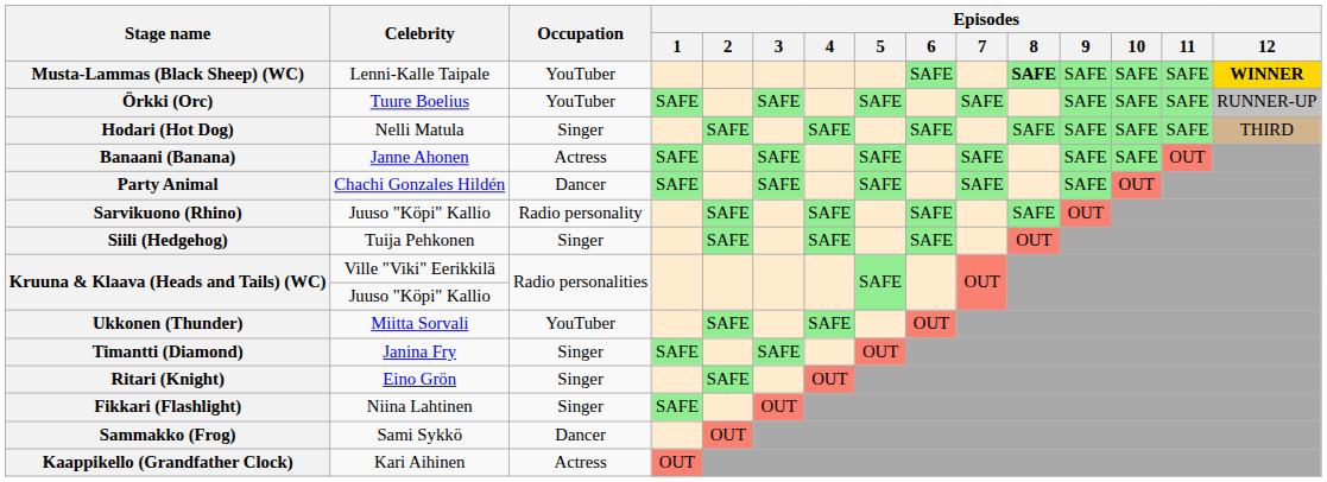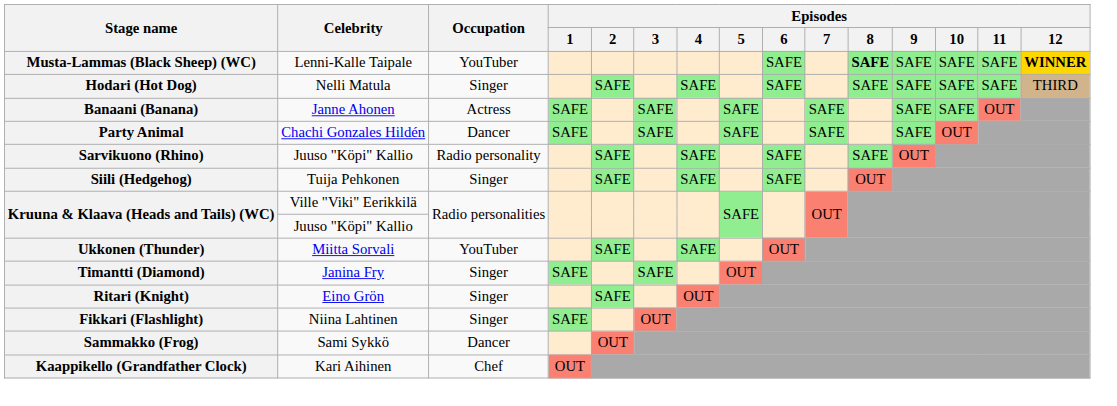- row: Örkki (Orc) | Tuure Boelius | YouTuber | SAFE | SAFE | SAFE | SAFE | SAFE | SAFE | SAFE | RUNNER-UP
Kaappikello (Grandfather Clock) | Occupation: Actress -> Chef
